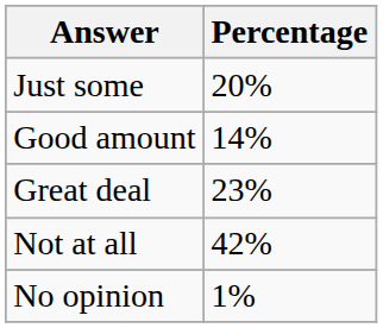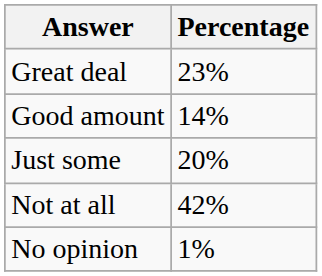rows swapped: Great deal <-> Just some
